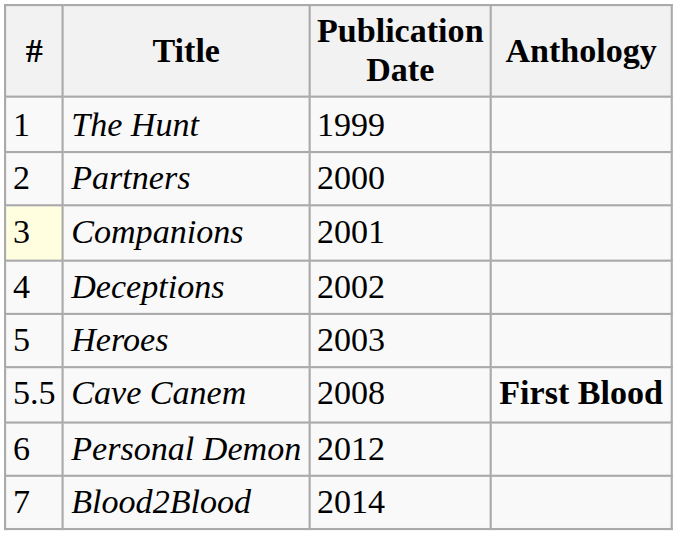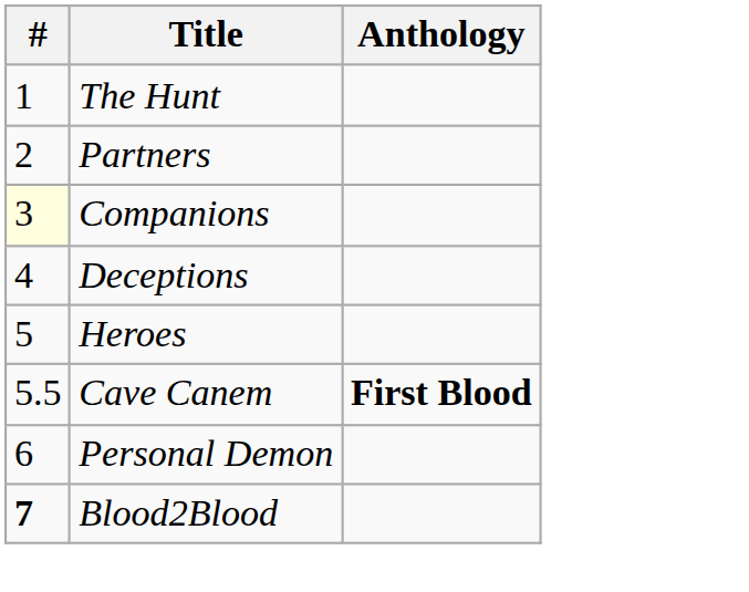- column: Publication Date | 1999 | 2000 | 2001 | 2002 | 2003 | 2008 | 2012 | 2014
Blood2Blood | #: normal -> bold
